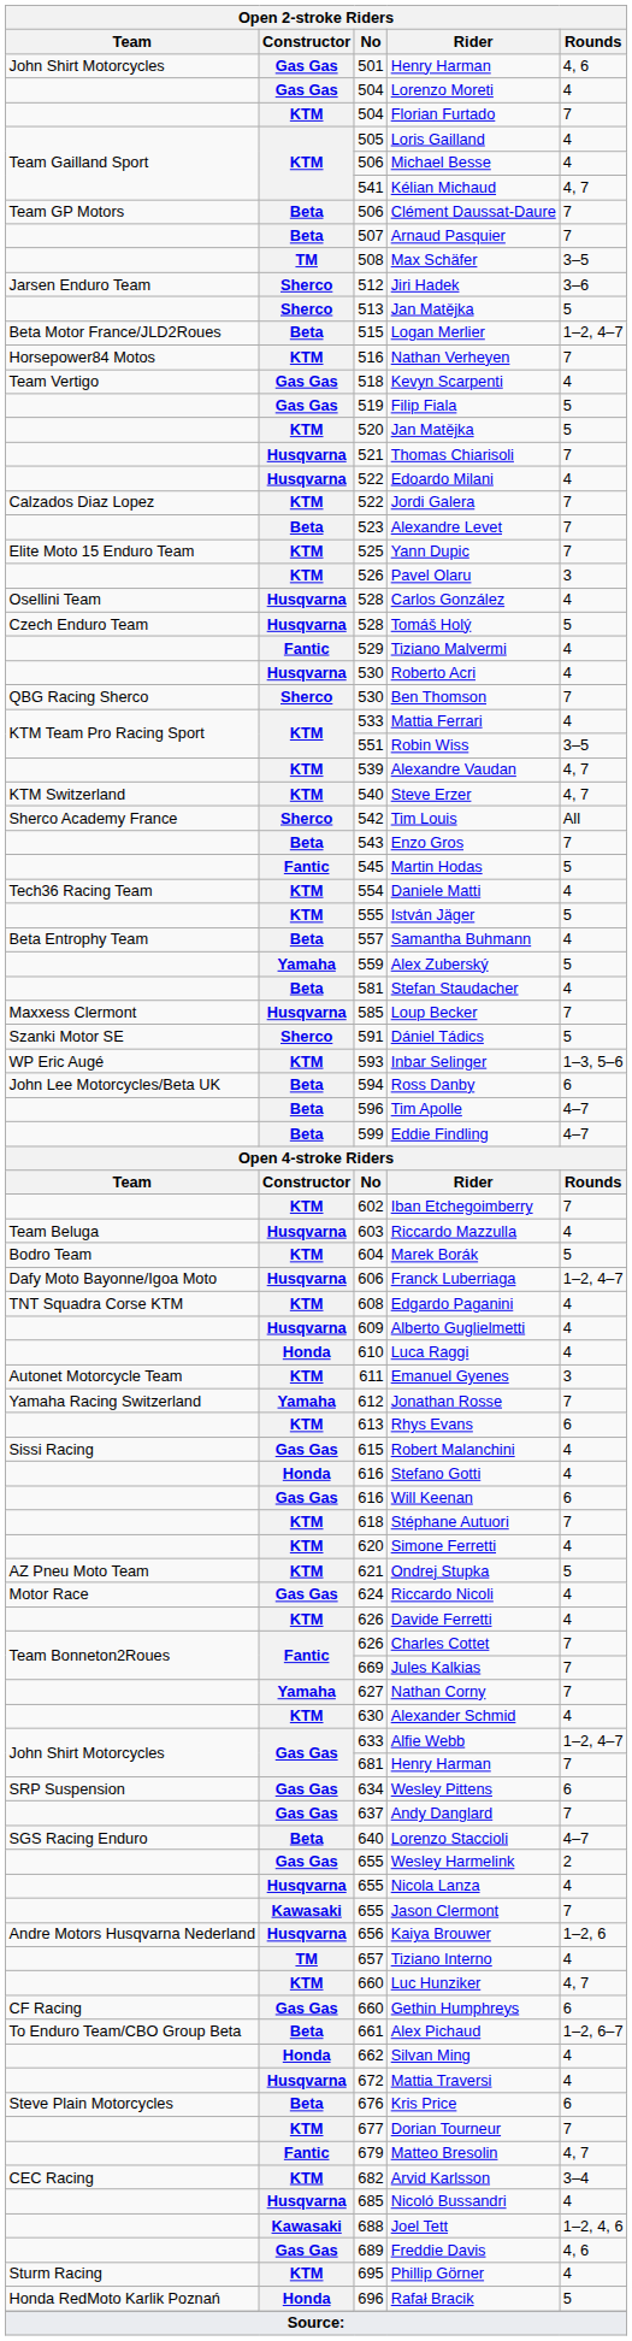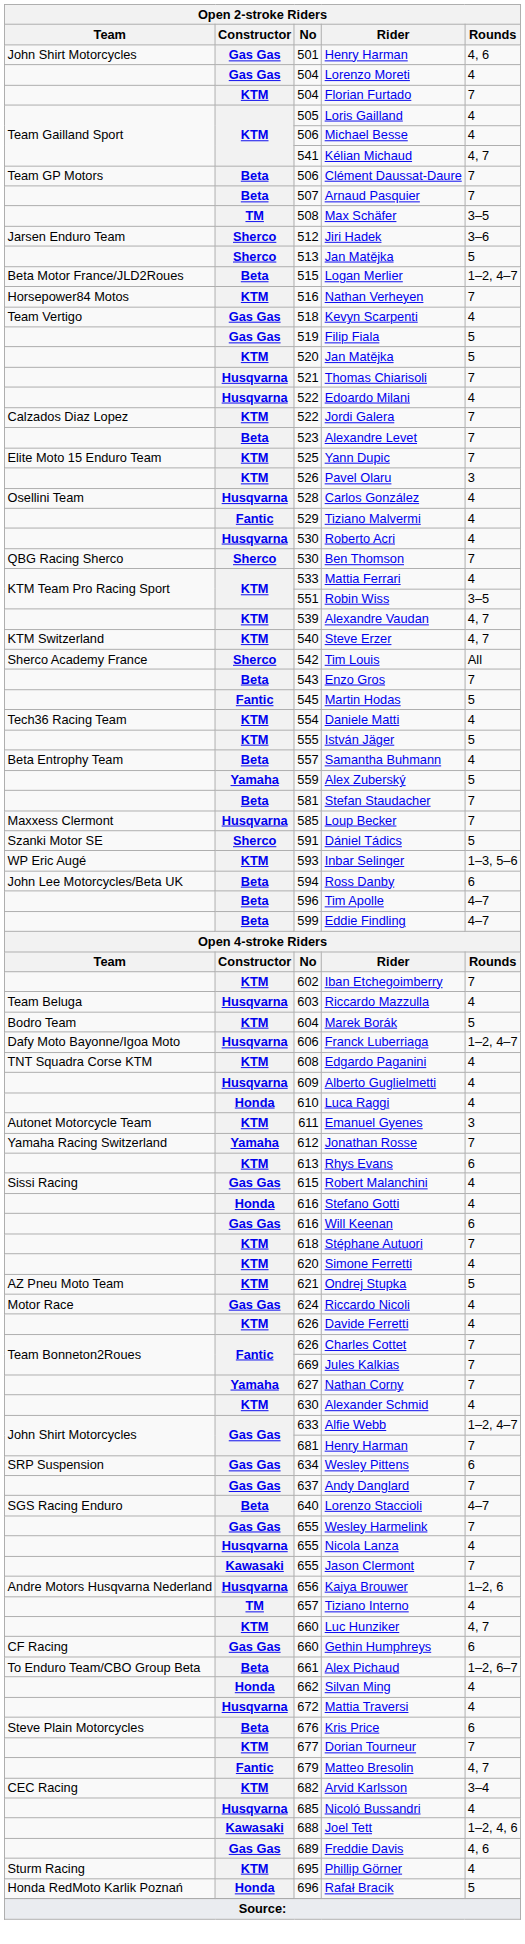- row: Czech Enduro Team | Husqvarna | 528 | Tomáš Holý | 5
Stefan Staudacher | Rounds: 4 -> 7
Wesley Harmelink | Rounds: 2 -> 7
